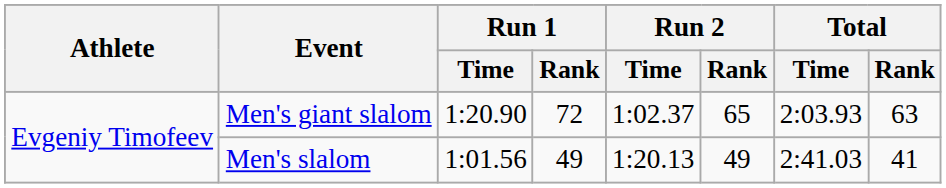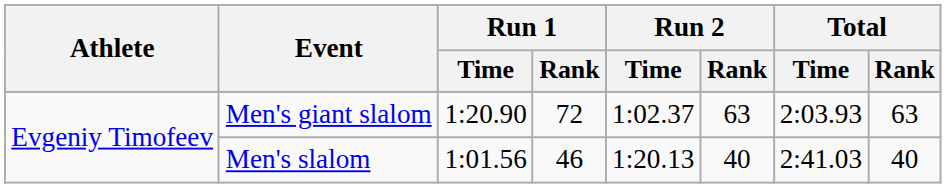Men's giant slalom | Run 2 / Rank: 65 -> 63
Men's slalom | Run 1 / Rank: 49 -> 46
Men's slalom | Run 2 / Rank: 49 -> 40
Men's slalom | Total / Rank: 41 -> 40
